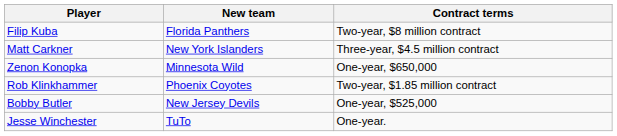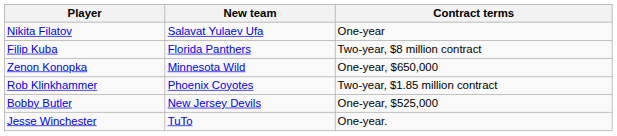+ row: Nikita Filatov | Salavat Yulaev Ufa | One-year
- row: Matt Carkner | New York Islanders | Three-year, $4.5 million contract
